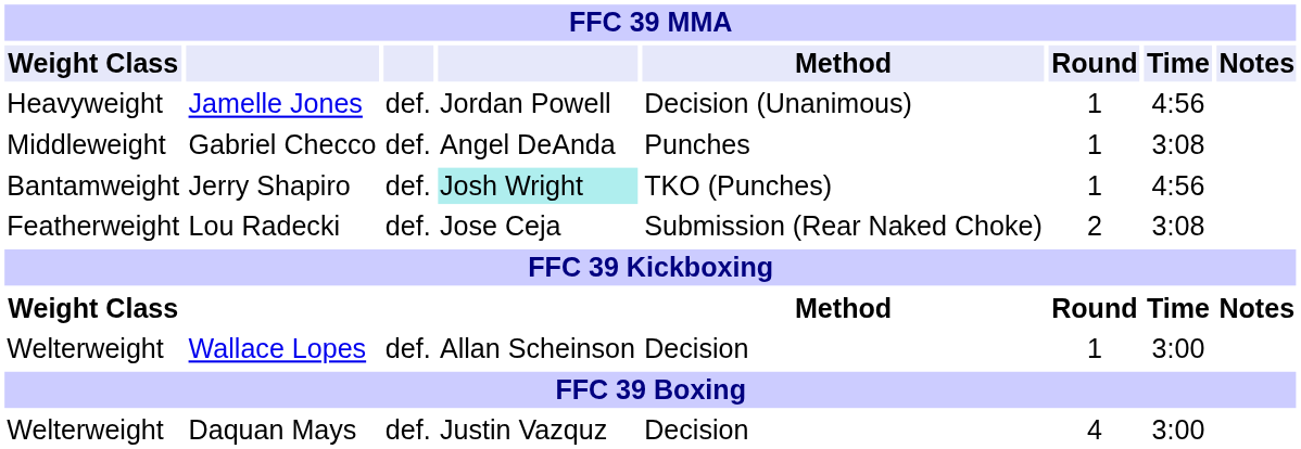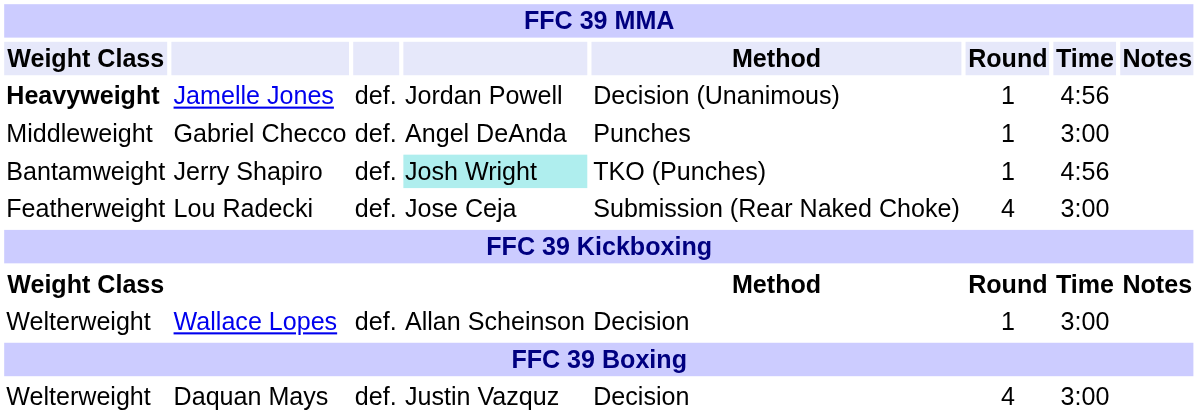Jamelle Jones | Weight Class: normal -> bold
Gabriel Checco | Time: 3:08 -> 3:00
Lou Radecki | Round: 2 -> 4
Lou Radecki | Time: 3:08 -> 3:00
